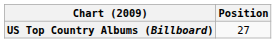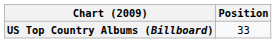US Top Country Albums (Billboard) | Position: 27 -> 33
